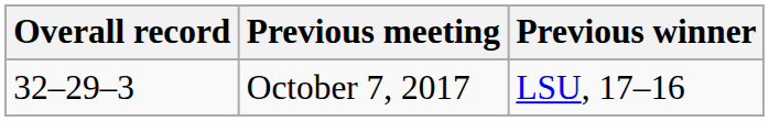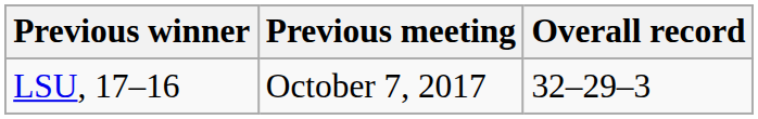columns swapped: Overall record <-> Previous winner
